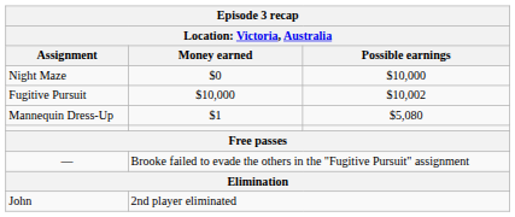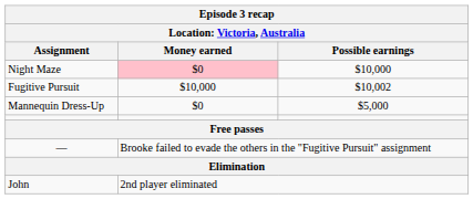Night Maze | Money earned: no background -> pink background
Mannequin Dress-Up | Money earned: $1 -> $0
Mannequin Dress-Up | Possible earnings: $5,080 -> $5,000
